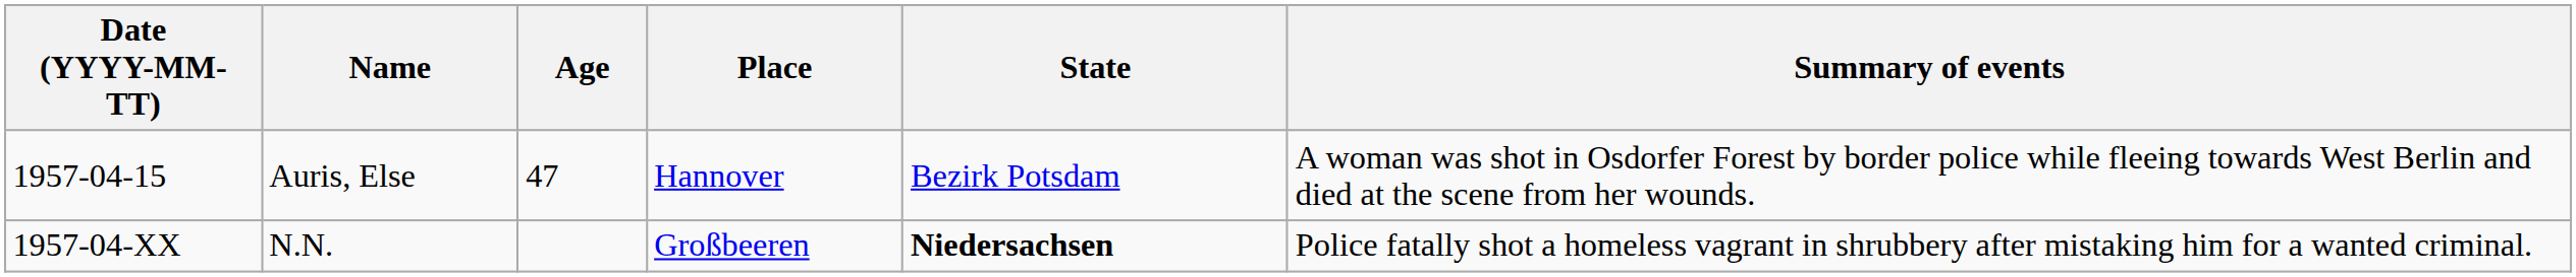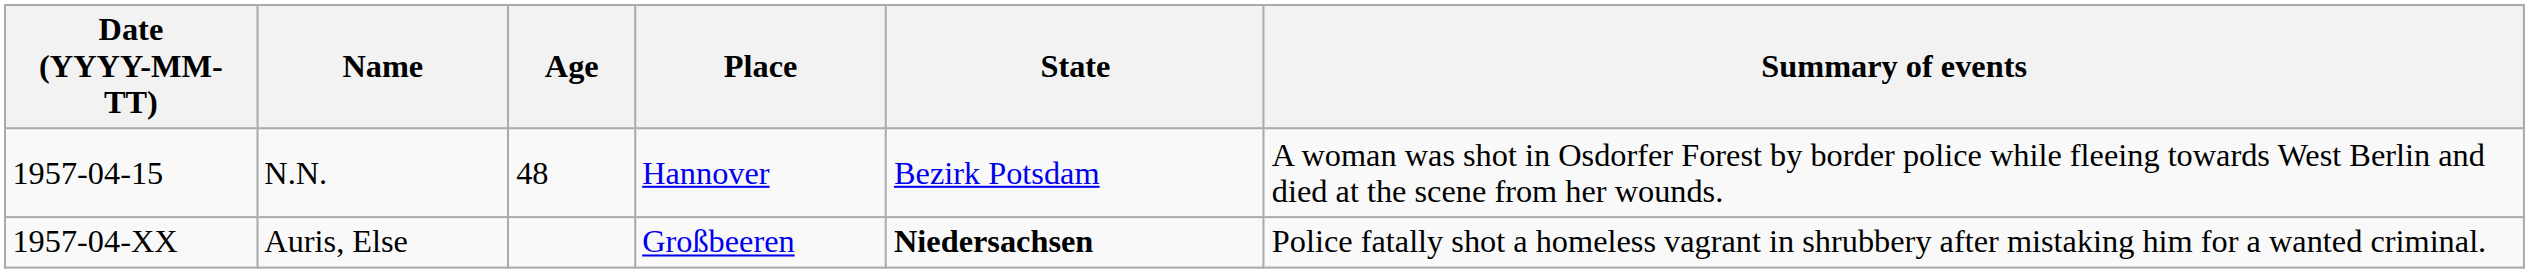1957-04-15 | Name: Auris, Else -> N.N.
1957-04-15 | Age: 47 -> 48
1957-04-XX | Name: N.N. -> Auris, Else
